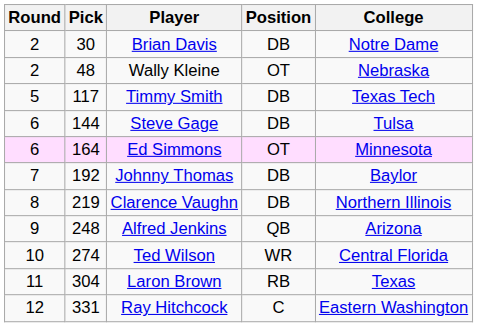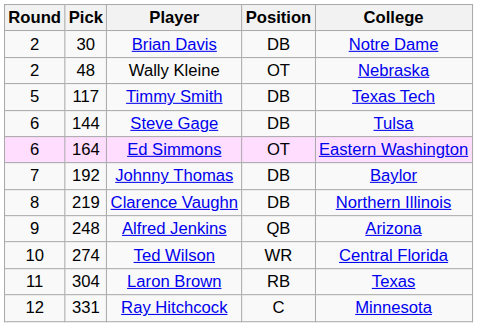Ed Simmons | College: Minnesota -> Eastern Washington
Ray Hitchcock | College: Eastern Washington -> Minnesota
